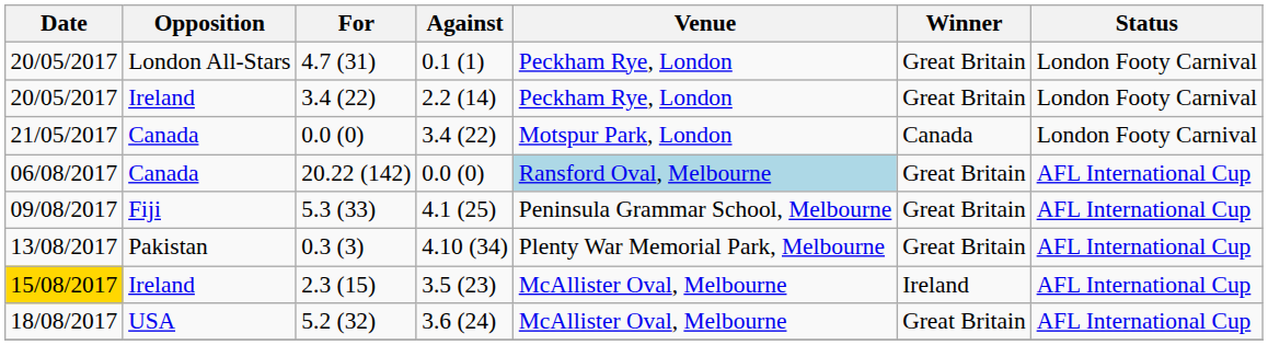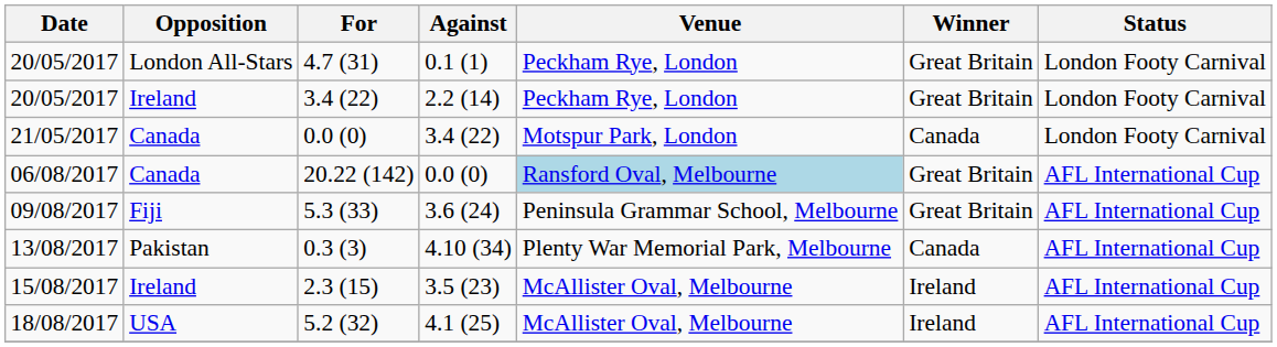5.3 (33) | Against: 4.1 (25) -> 3.6 (24)
0.3 (3) | Winner: Great Britain -> Canada
2.3 (15) | Date: gold background -> no background
5.2 (32) | Against: 3.6 (24) -> 4.1 (25)
5.2 (32) | Winner: Great Britain -> Ireland
